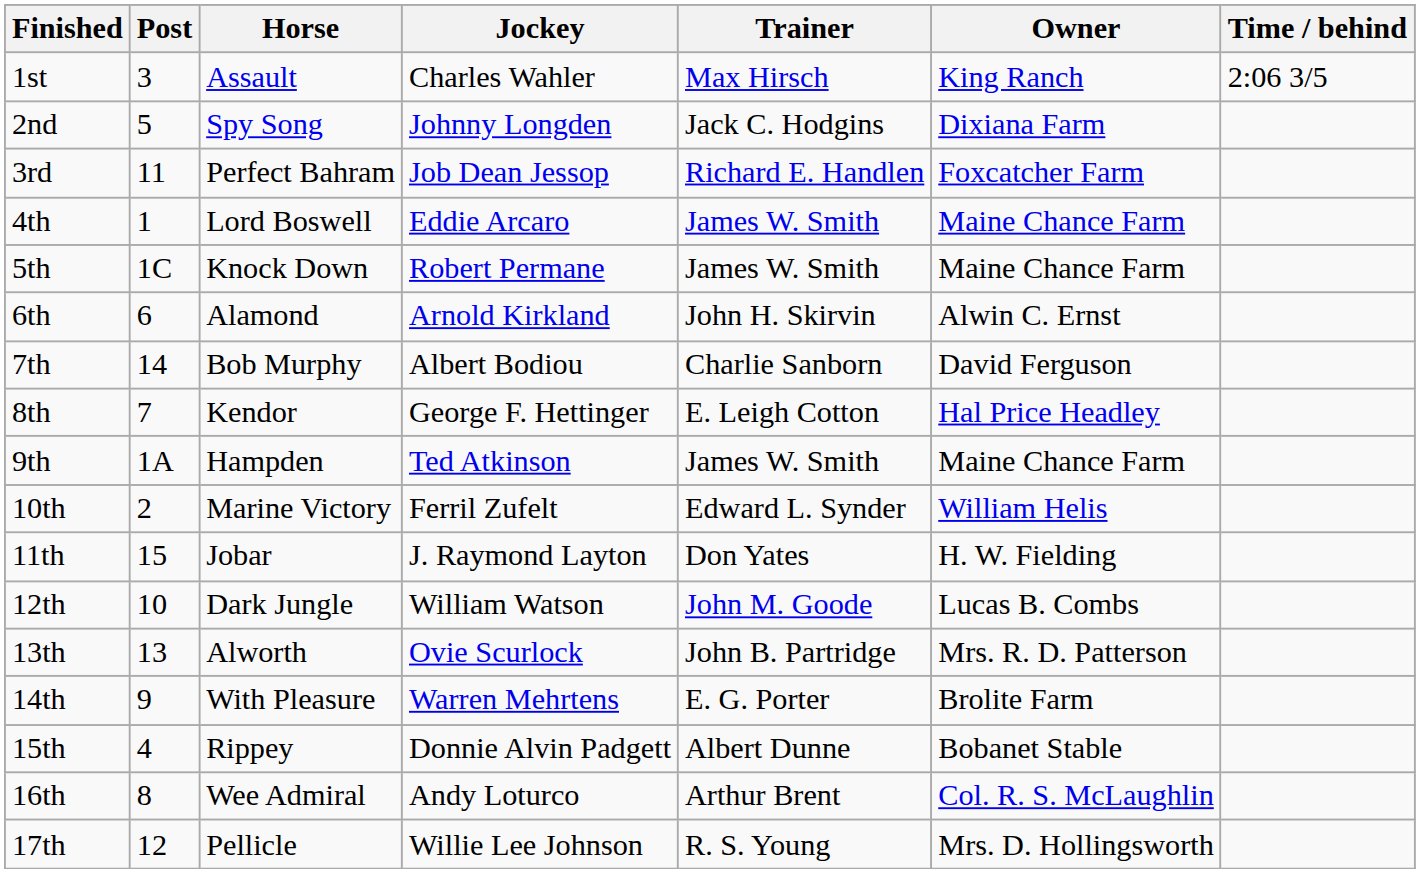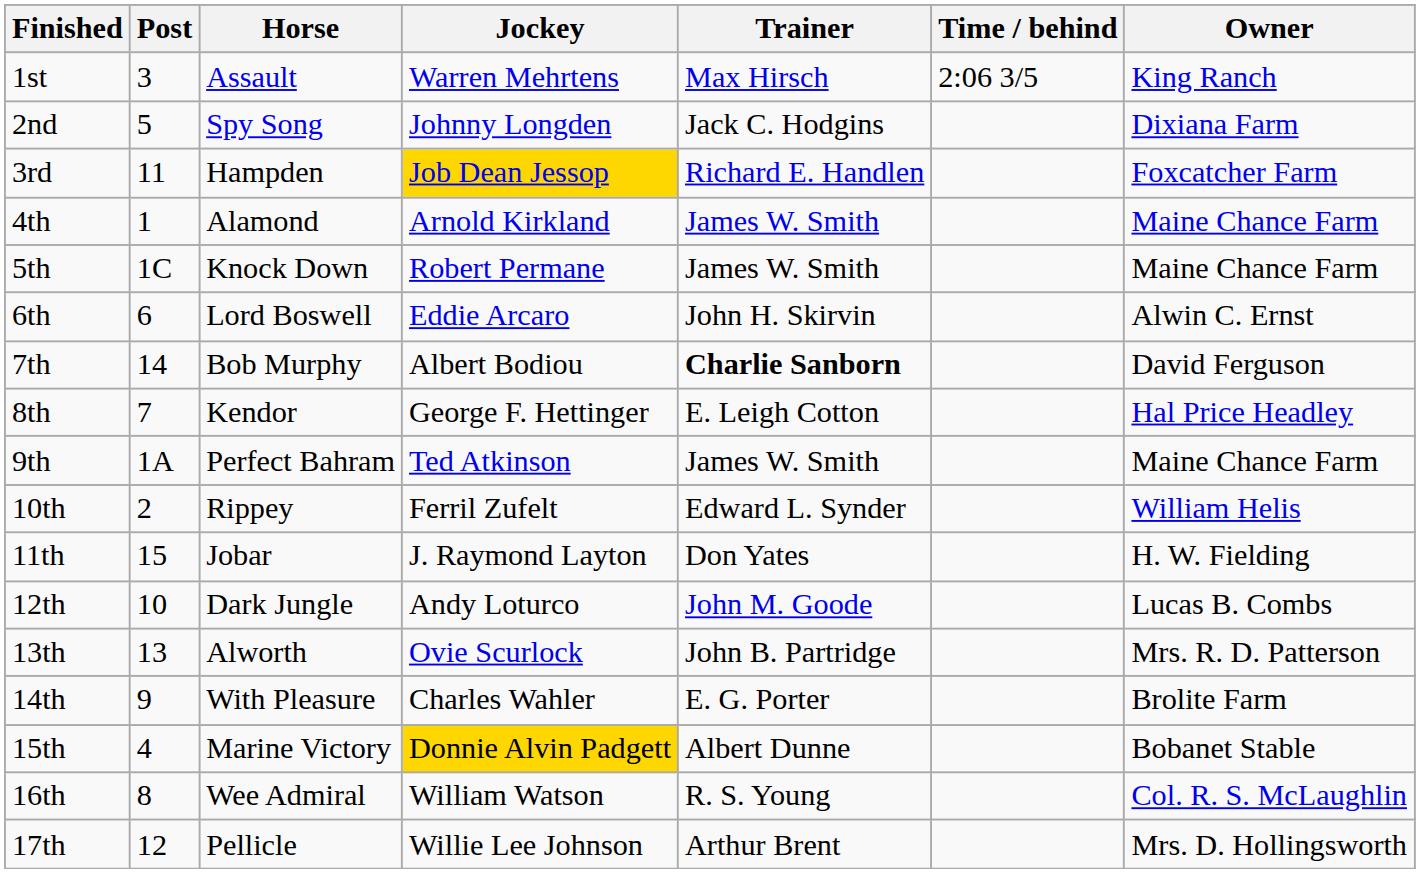columns swapped: Owner <-> Time / behind
1st | Jockey: Charles Wahler -> Warren Mehrtens
3rd | Horse: Perfect Bahram -> Hampden
3rd | Jockey: no background -> gold background
4th | Horse: Lord Boswell -> Alamond
4th | Jockey: Eddie Arcaro -> Arnold Kirkland
6th | Horse: Alamond -> Lord Boswell
6th | Jockey: Arnold Kirkland -> Eddie Arcaro
7th | Trainer: normal -> bold
9th | Horse: Hampden -> Perfect Bahram
10th | Horse: Marine Victory -> Rippey
12th | Jockey: William Watson -> Andy Loturco
14th | Jockey: Warren Mehrtens -> Charles Wahler
15th | Horse: Rippey -> Marine Victory
15th | Jockey: no background -> gold background
16th | Jockey: Andy Loturco -> William Watson
16th | Trainer: Arthur Brent -> R. S. Young
17th | Trainer: R. S. Young -> Arthur Brent
